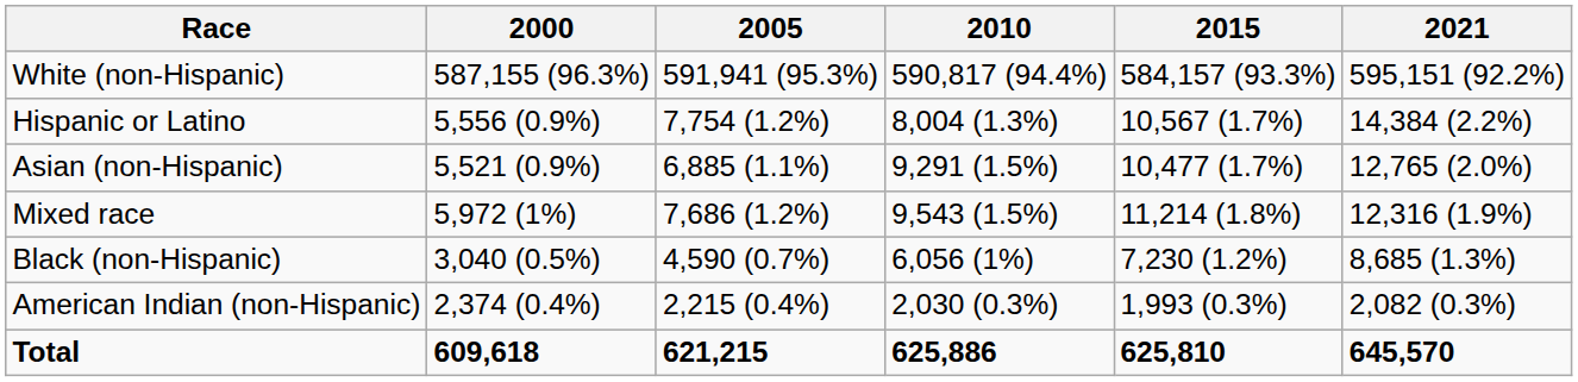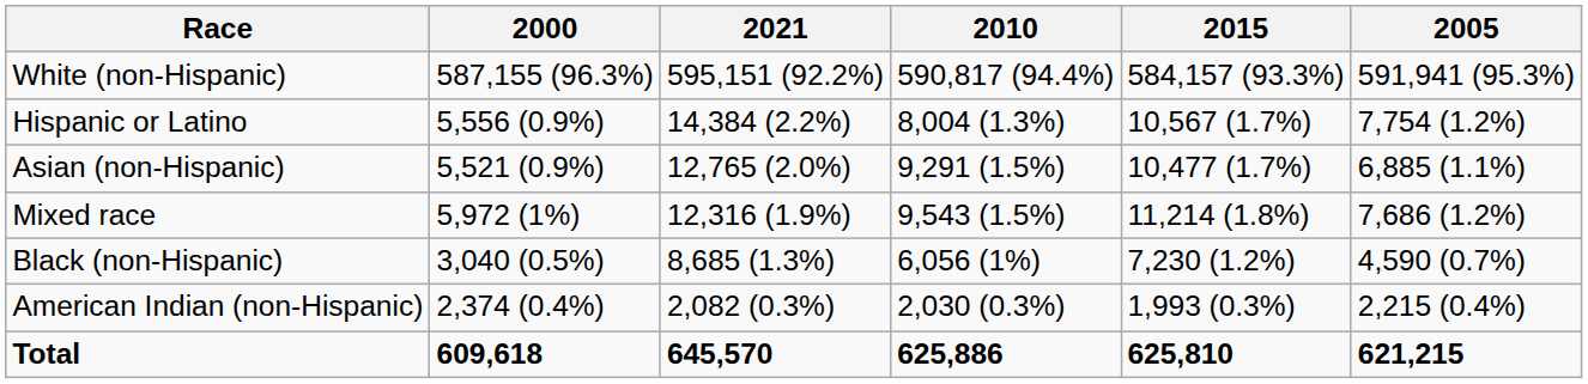columns swapped: 2005 <-> 2021
